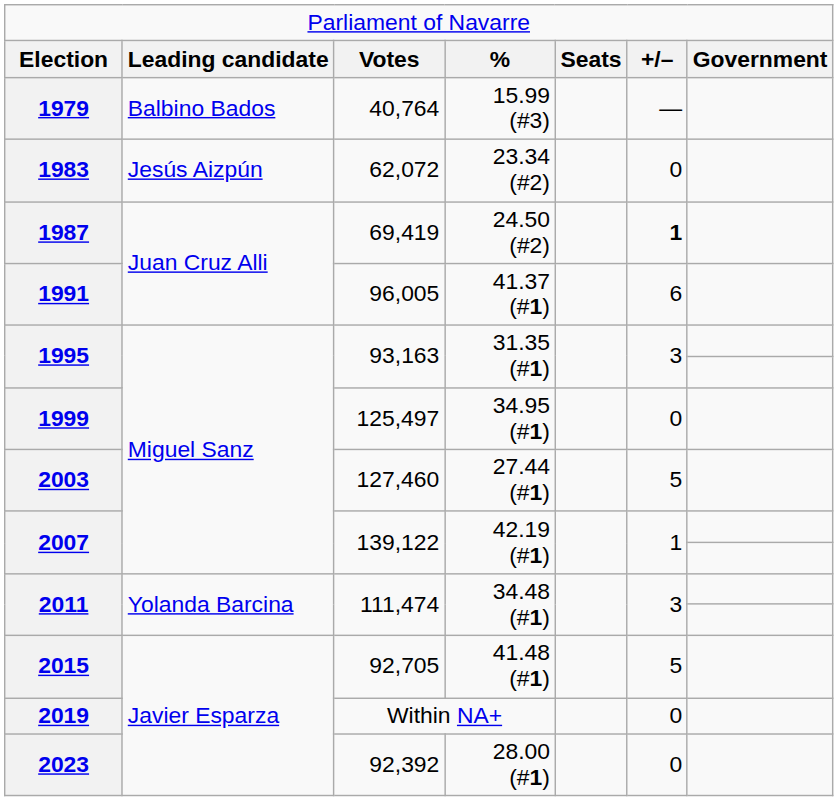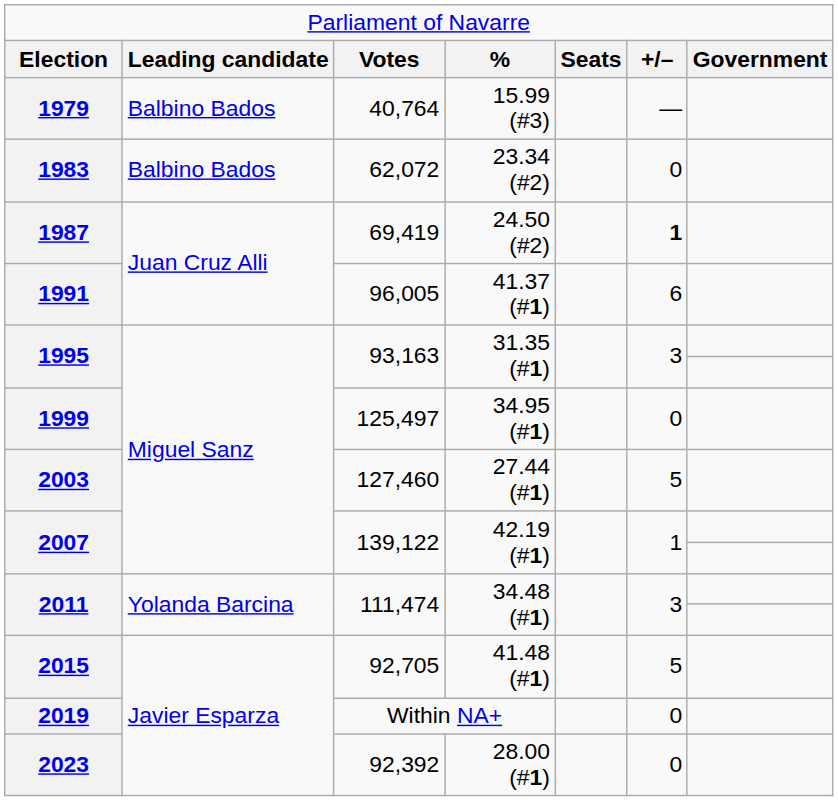1983 | column 2: Jesús Aizpún -> Balbino Bados
